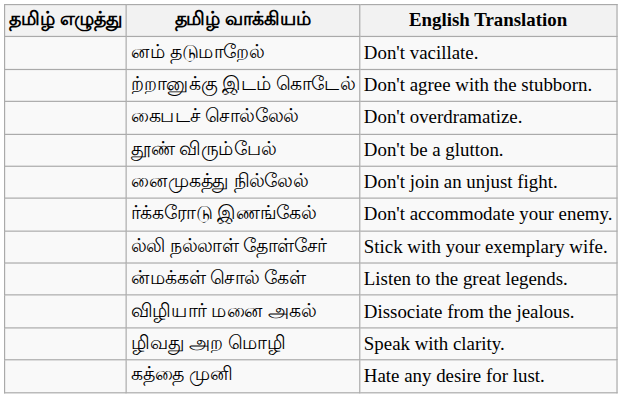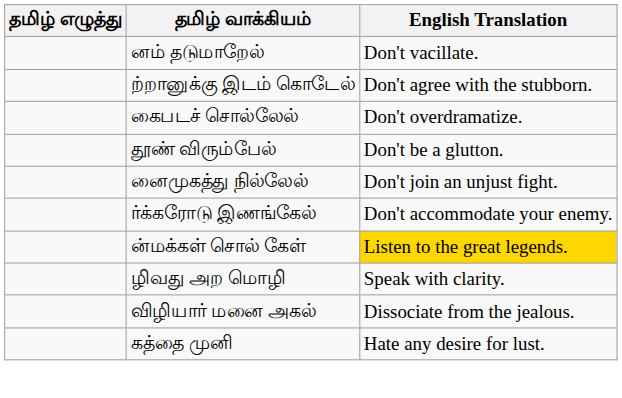- row: ல்லி நல்லாள் தோள்சேர் | Stick with your exemplary wife.
ன்மக்கள் சொல் கேள் | English Translation: no background -> gold background
rows swapped: விழியார் மனை அகல் <-> ழிவது அற மொழி
